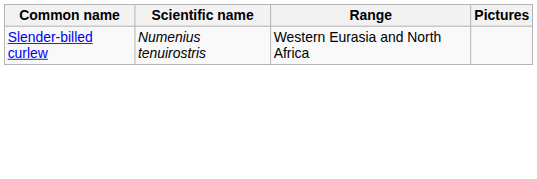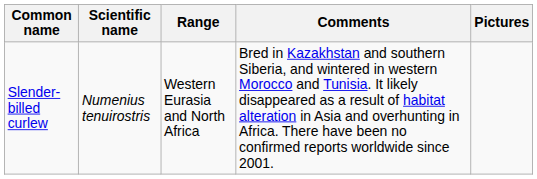+ column: Comments | Bred in Kazakhstan and southern Siberia, and wintered in western Morocco and Tunisia. It likely disappeared as a result of habitat alteration in Asia and overhunting in Africa. There have been no confirmed reports worldwide since 2001.
